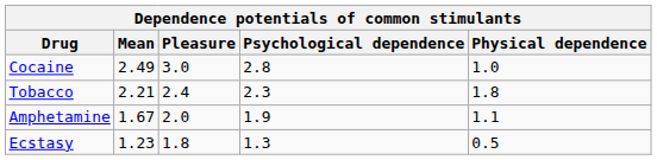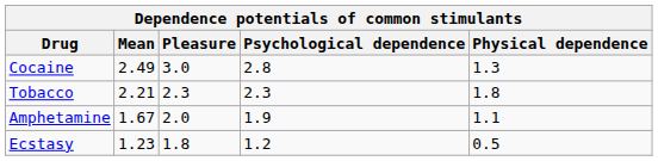Cocaine | Physical dependence: 1.0 -> 1.3
Tobacco | Pleasure: 2.4 -> 2.3
Ecstasy | Psychological dependence: 1.3 -> 1.2
